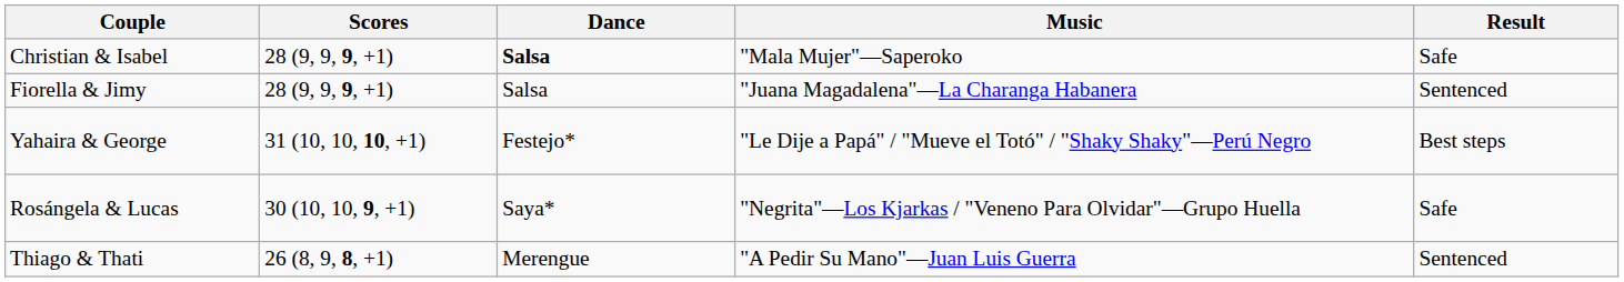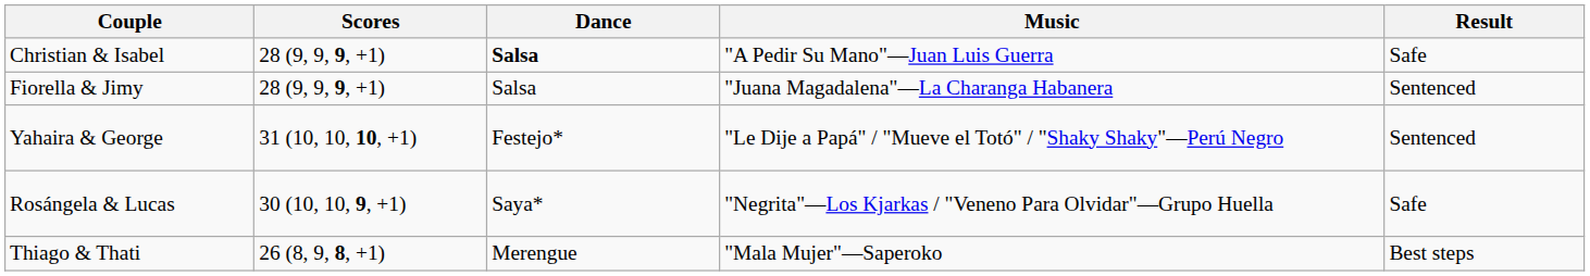Christian & Isabel | Music: "Mala Mujer"—Saperoko -> "A Pedir Su Mano"—Juan Luis Guerra
Yahaira & George | Result: Best steps -> Sentenced
Thiago & Thati | Music: "A Pedir Su Mano"—Juan Luis Guerra -> "Mala Mujer"—Saperoko
Thiago & Thati | Result: Sentenced -> Best steps
